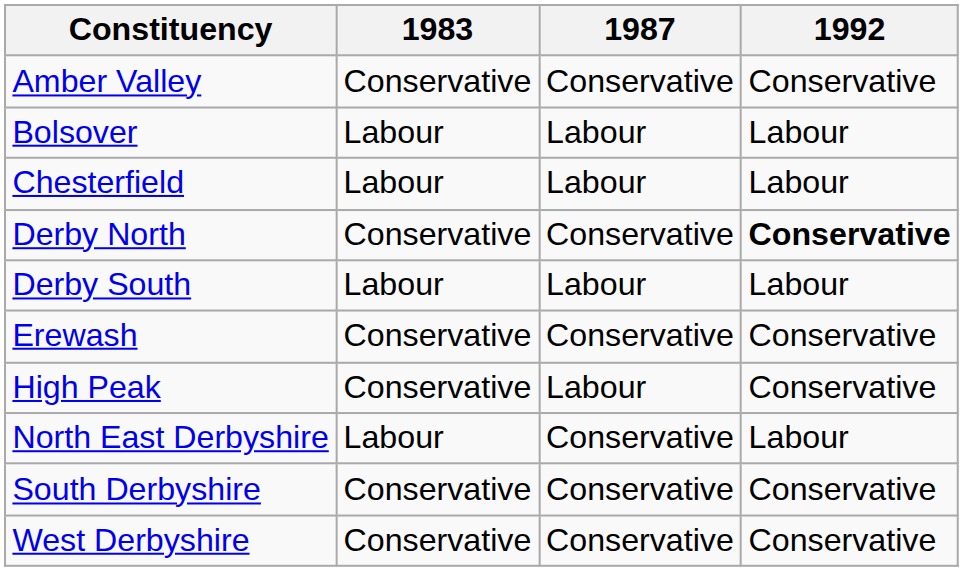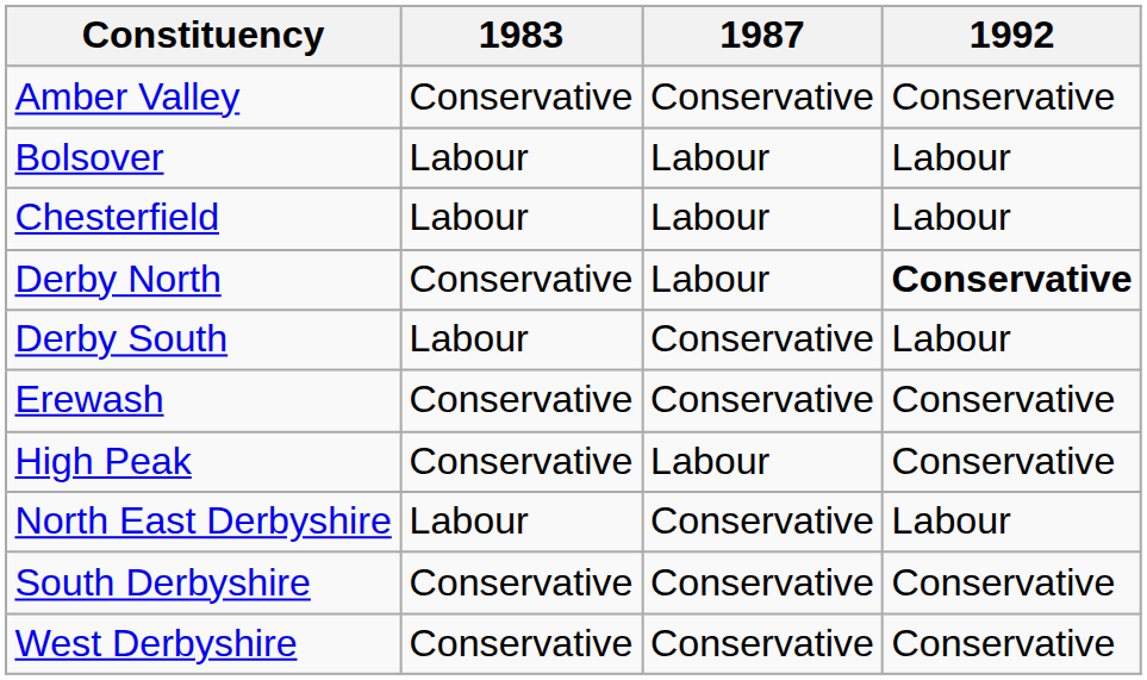Derby North | 1987: Conservative -> Labour
Derby South | 1987: Labour -> Conservative
